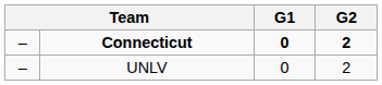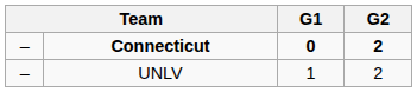UNLV | G1: 0 -> 1
